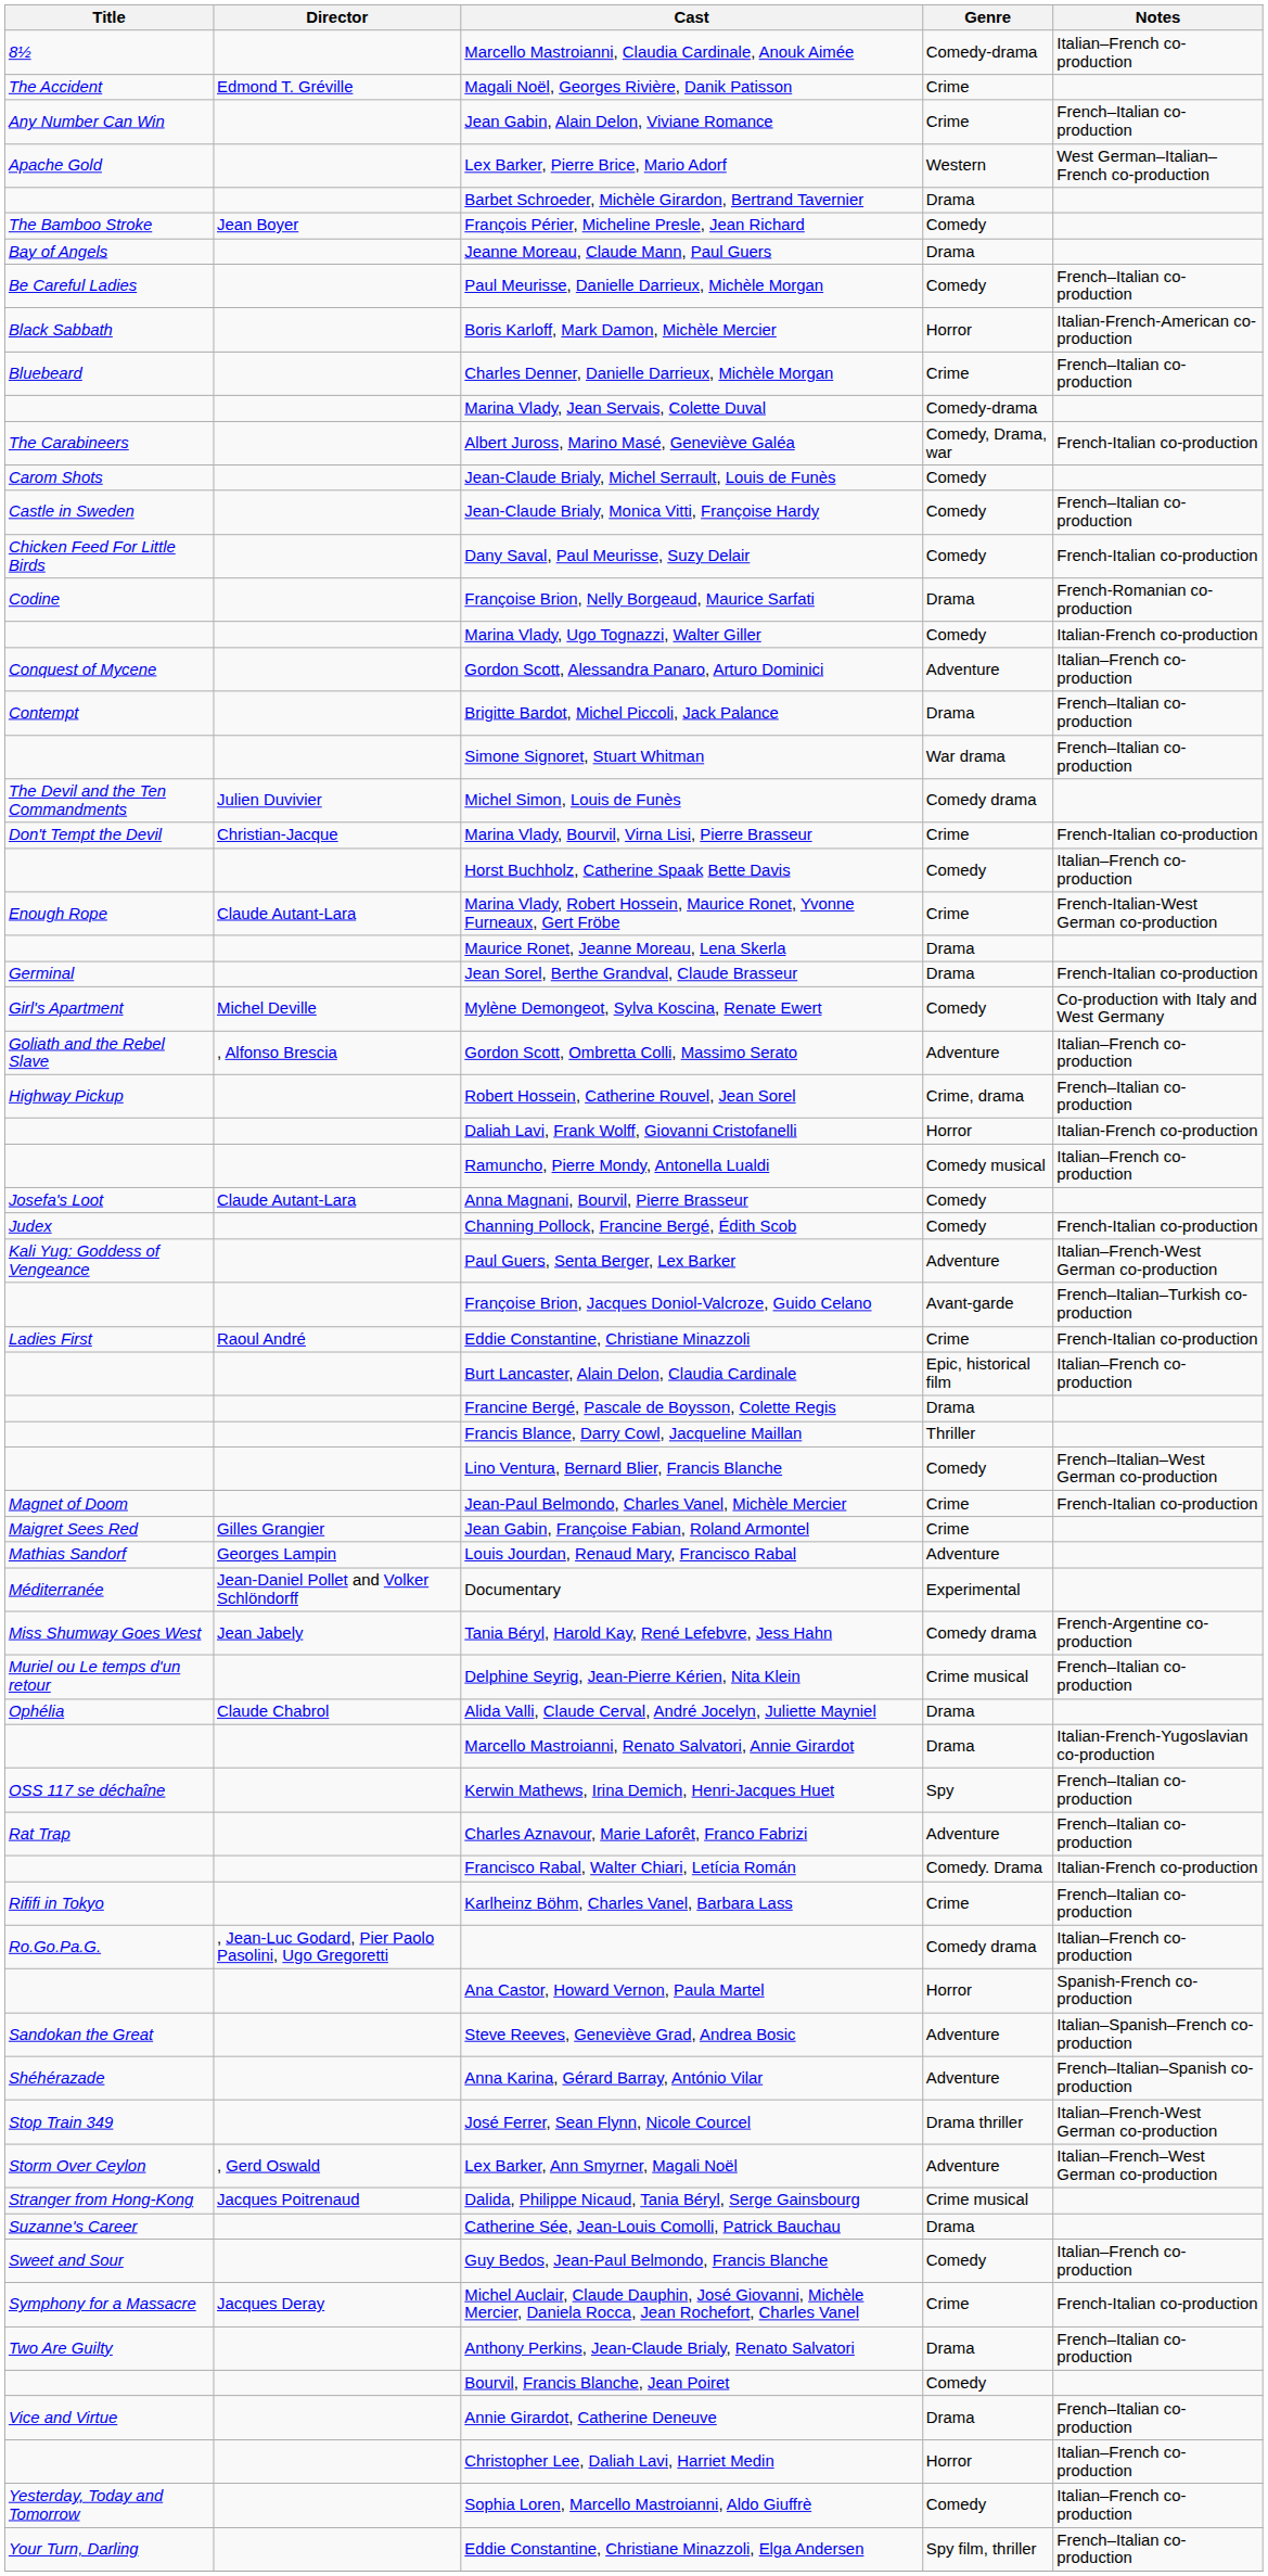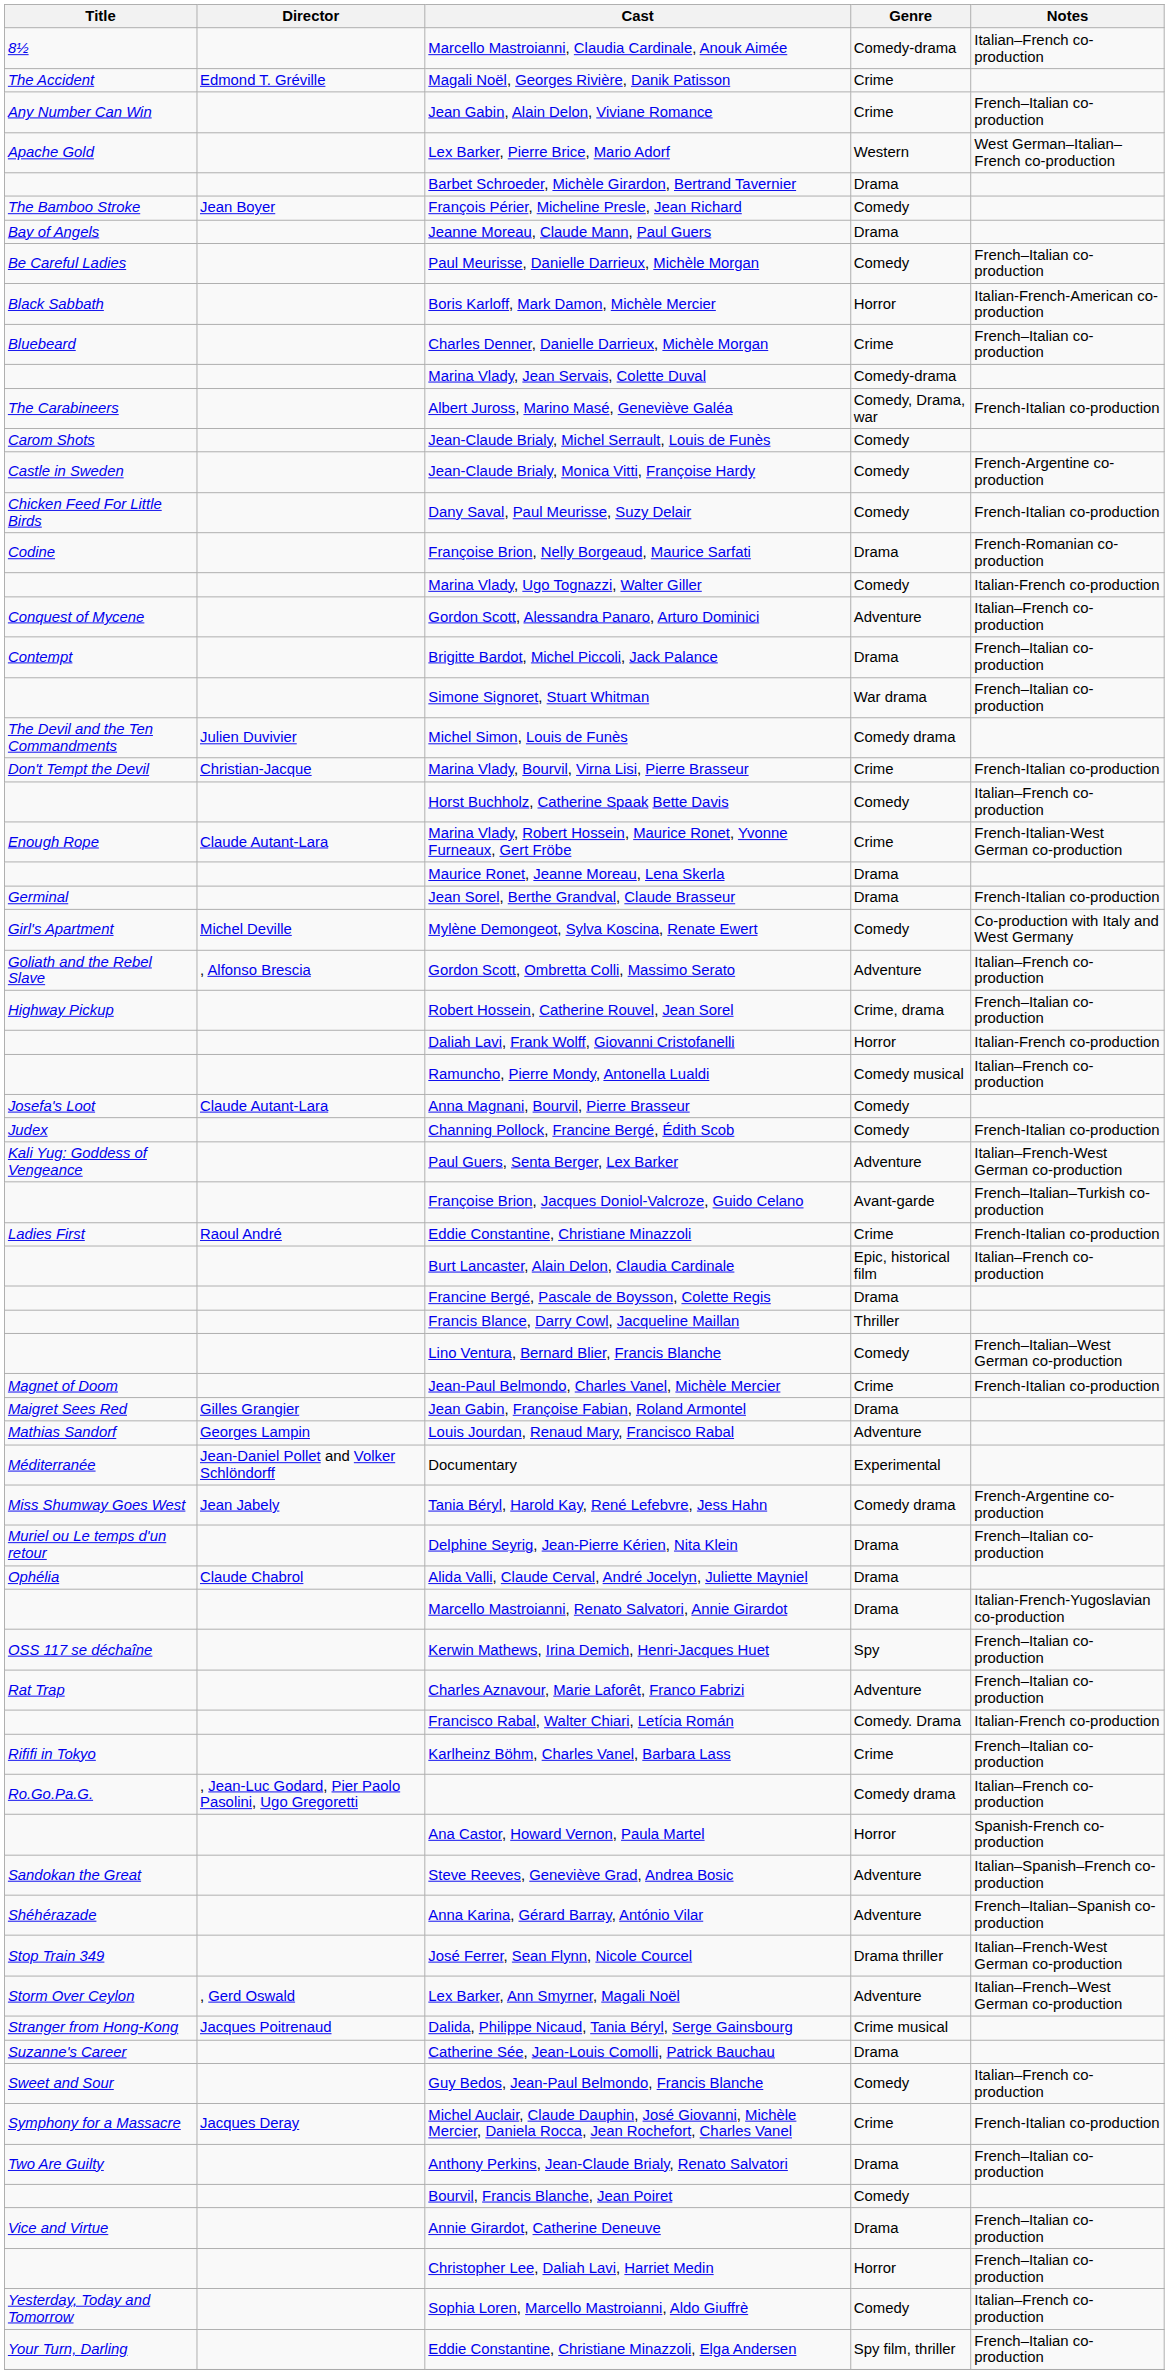Jean-Claude Brialy, Monica Vitti, Françoise Hardy | Notes: French–Italian co-production -> French-Argentine co-production
Jean Gabin, Françoise Fabian, Roland Armontel | Genre: Crime -> Drama
Delphine Seyrig, Jean-Pierre Kérien, Nita Klein | Genre: Crime musical -> Drama
Christopher Lee, Daliah Lavi, Harriet Medin | Notes: Italian–French co-production -> French–Italian co-production
